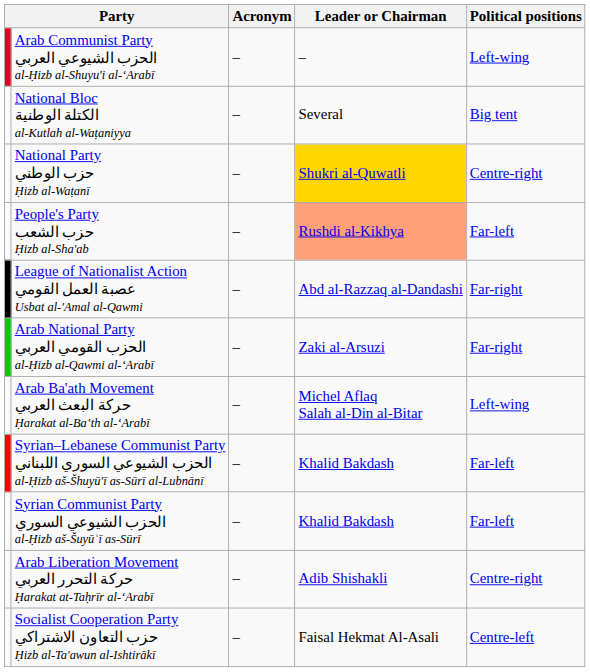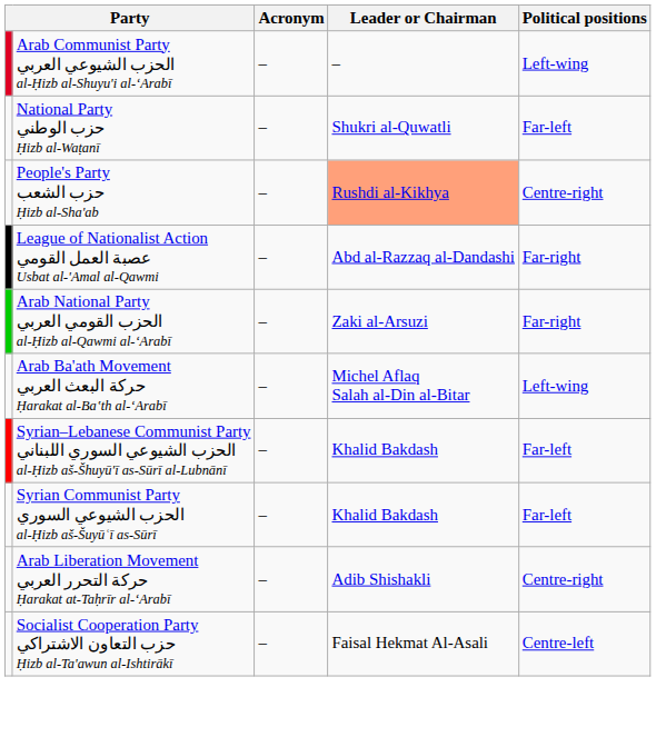- row: National Bloc الكتلة الوطنية al-Kutlah al-Waṭaniyya | – | Several | Big tent
National Party حزب الوطني Ḥizb al-Waṭanī | Leader or Chairman: gold background -> no background
National Party حزب الوطني Ḥizb al-Waṭanī | Political positions: Centre-right -> Far-left
People's Party حزب الشعب Ḥizb al-Sha'ab | Political positions: Far-left -> Centre-right
